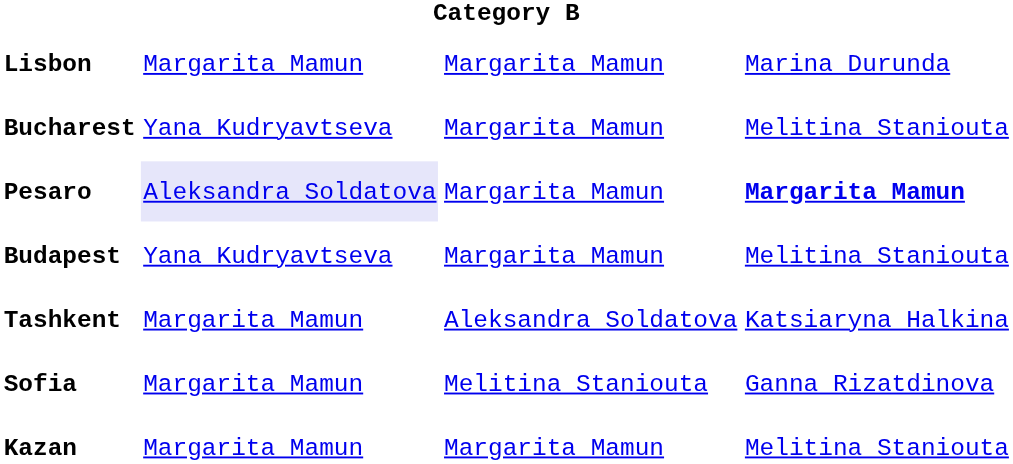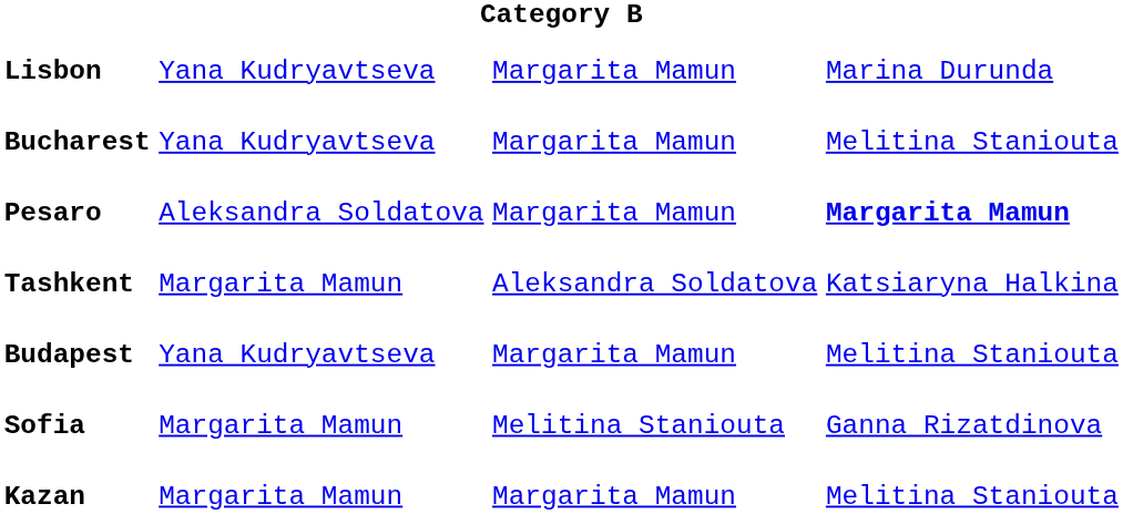Lisbon | column 2: Margarita Mamun -> Yana Kudryavtseva
Pesaro | column 2: lavender background -> no background
rows swapped: Tashkent <-> Budapest
